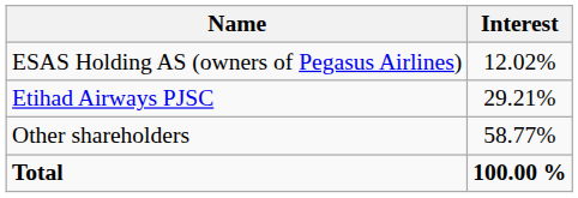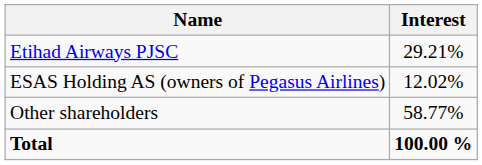rows swapped: Etihad Airways PJSC <-> ESAS Holding AS (owners of Pegasus Airlines)
